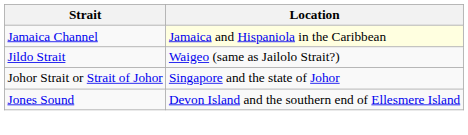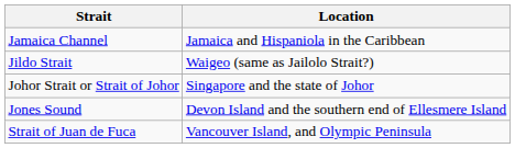Jamaica Channel | Location: lightyellow background -> no background
+ row: Strait of Juan de Fuca | Vancouver Island, and Olympic Peninsula
